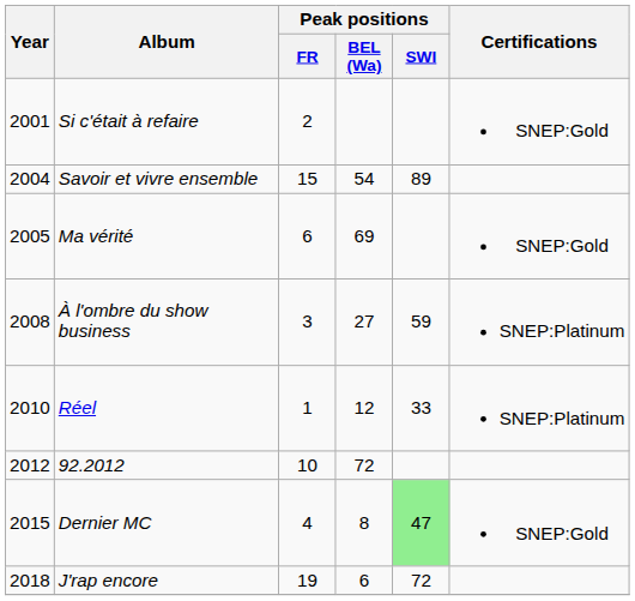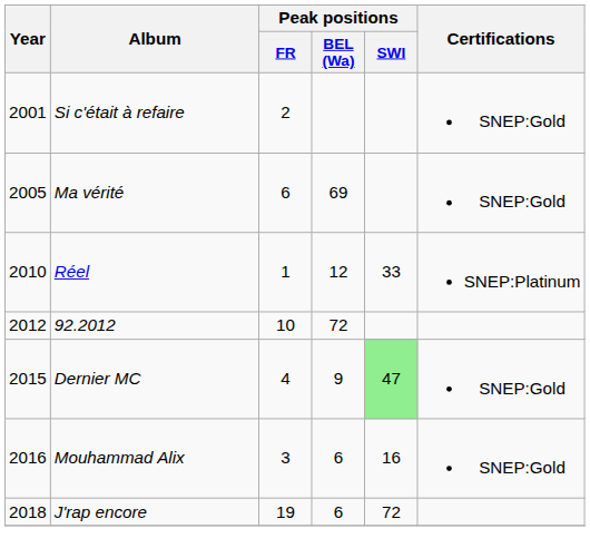- row: 2004 | Savoir et vivre ensemble | 15 | 54 | 89
- row: 2008 | À l'ombre du show business | 3 | 27 | 59 | SNEP:Platinum
Dernier MC | Peak positions / BEL (Wa): 8 -> 9
+ row: 2016 | Mouhammad Alix | 3 | 6 | 16 | SNEP:Gold
